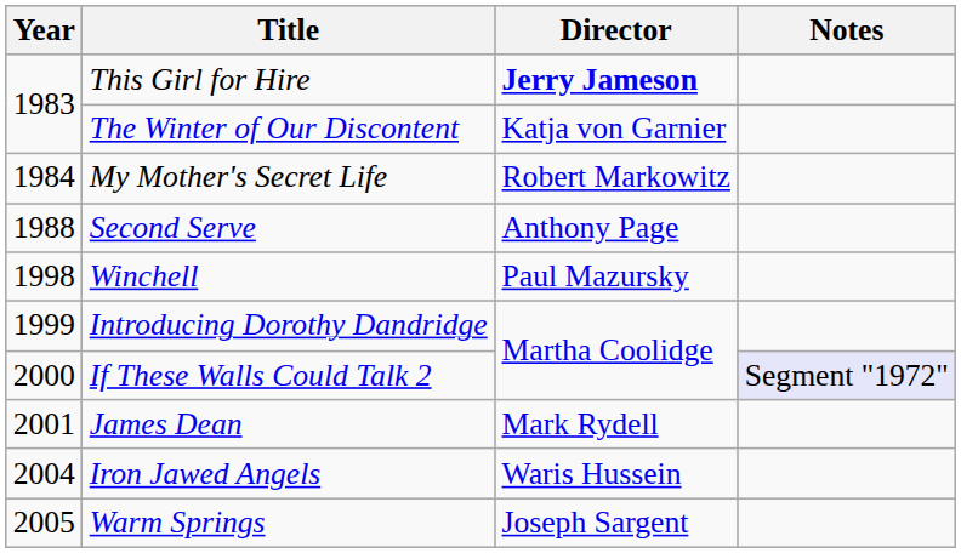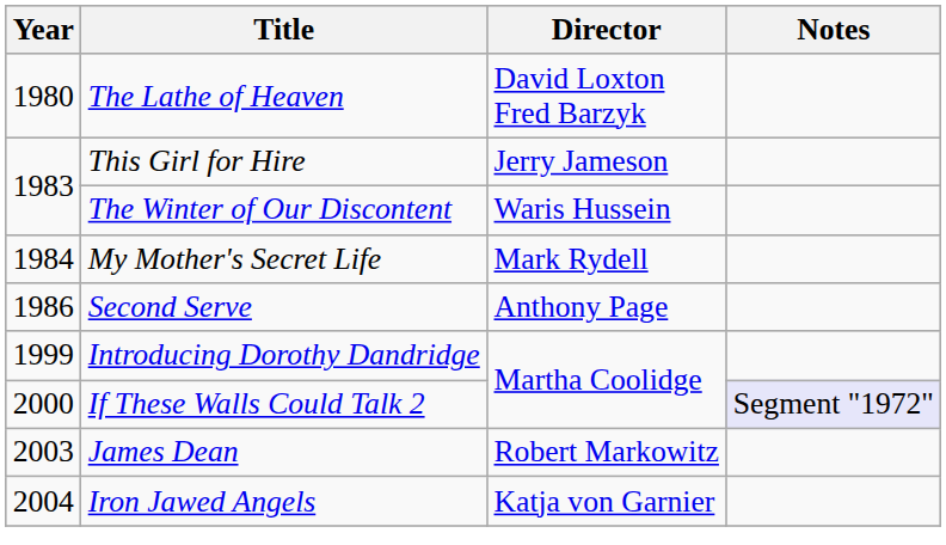+ row: 1980 | The Lathe of Heaven | David Loxton Fred Barzyk
This Girl for Hire | Director: bold -> normal
The Winter of Our Discontent | Director: Katja von Garnier -> Waris Hussein
My Mother's Secret Life | Director: Robert Markowitz -> Mark Rydell
Second Serve | Year: 1988 -> 1986
- row: 1998 | Winchell | Paul Mazursky
James Dean | Year: 2001 -> 2003
James Dean | Director: Mark Rydell -> Robert Markowitz
Iron Jawed Angels | Director: Waris Hussein -> Katja von Garnier
- row: 2005 | Warm Springs | Joseph Sargent
